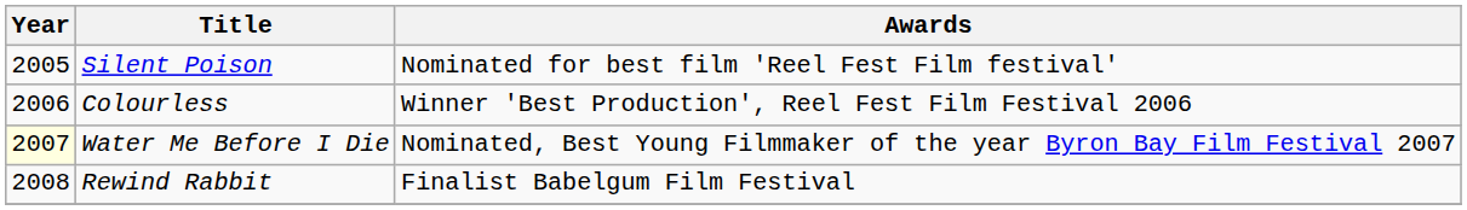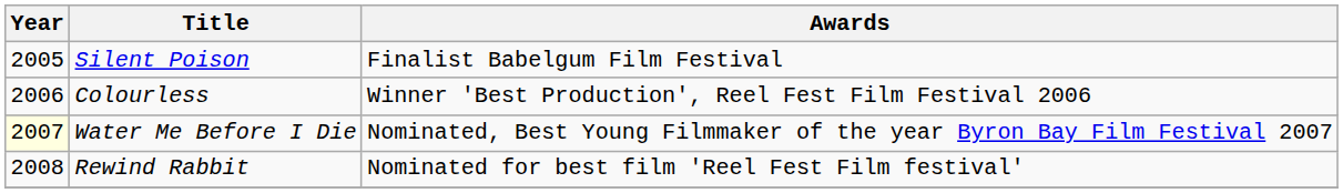Silent Poison | Awards: Nominated for best film 'Reel Fest Film festival' -> Finalist Babelgum Film Festival
Rewind Rabbit | Awards: Finalist Babelgum Film Festival -> Nominated for best film 'Reel Fest Film festival'
